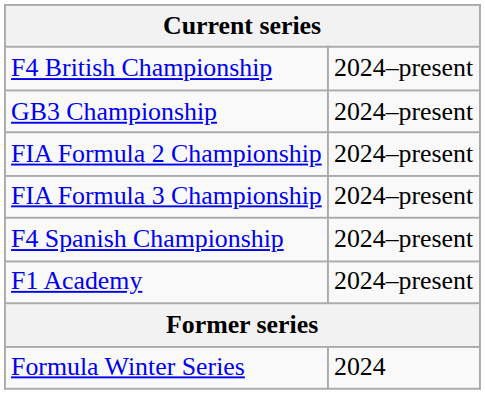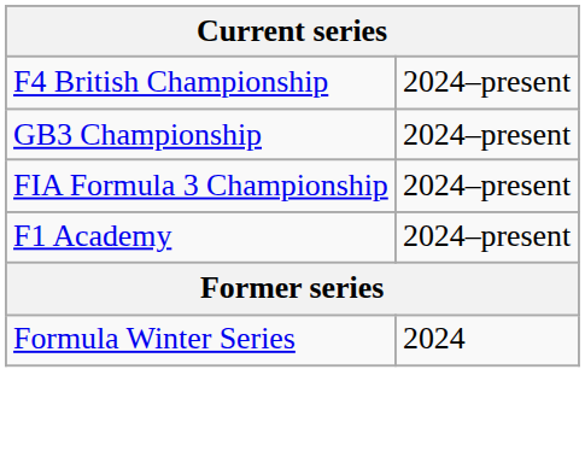- row: FIA Formula 2 Championship | 2024–present
- row: F4 Spanish Championship | 2024–present
